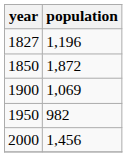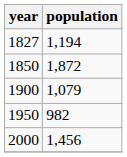1827 | population: 1,196 -> 1,194
1900 | population: 1,069 -> 1,079
